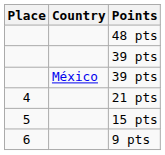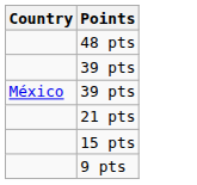- column: Place | 4 | 5 | 6
